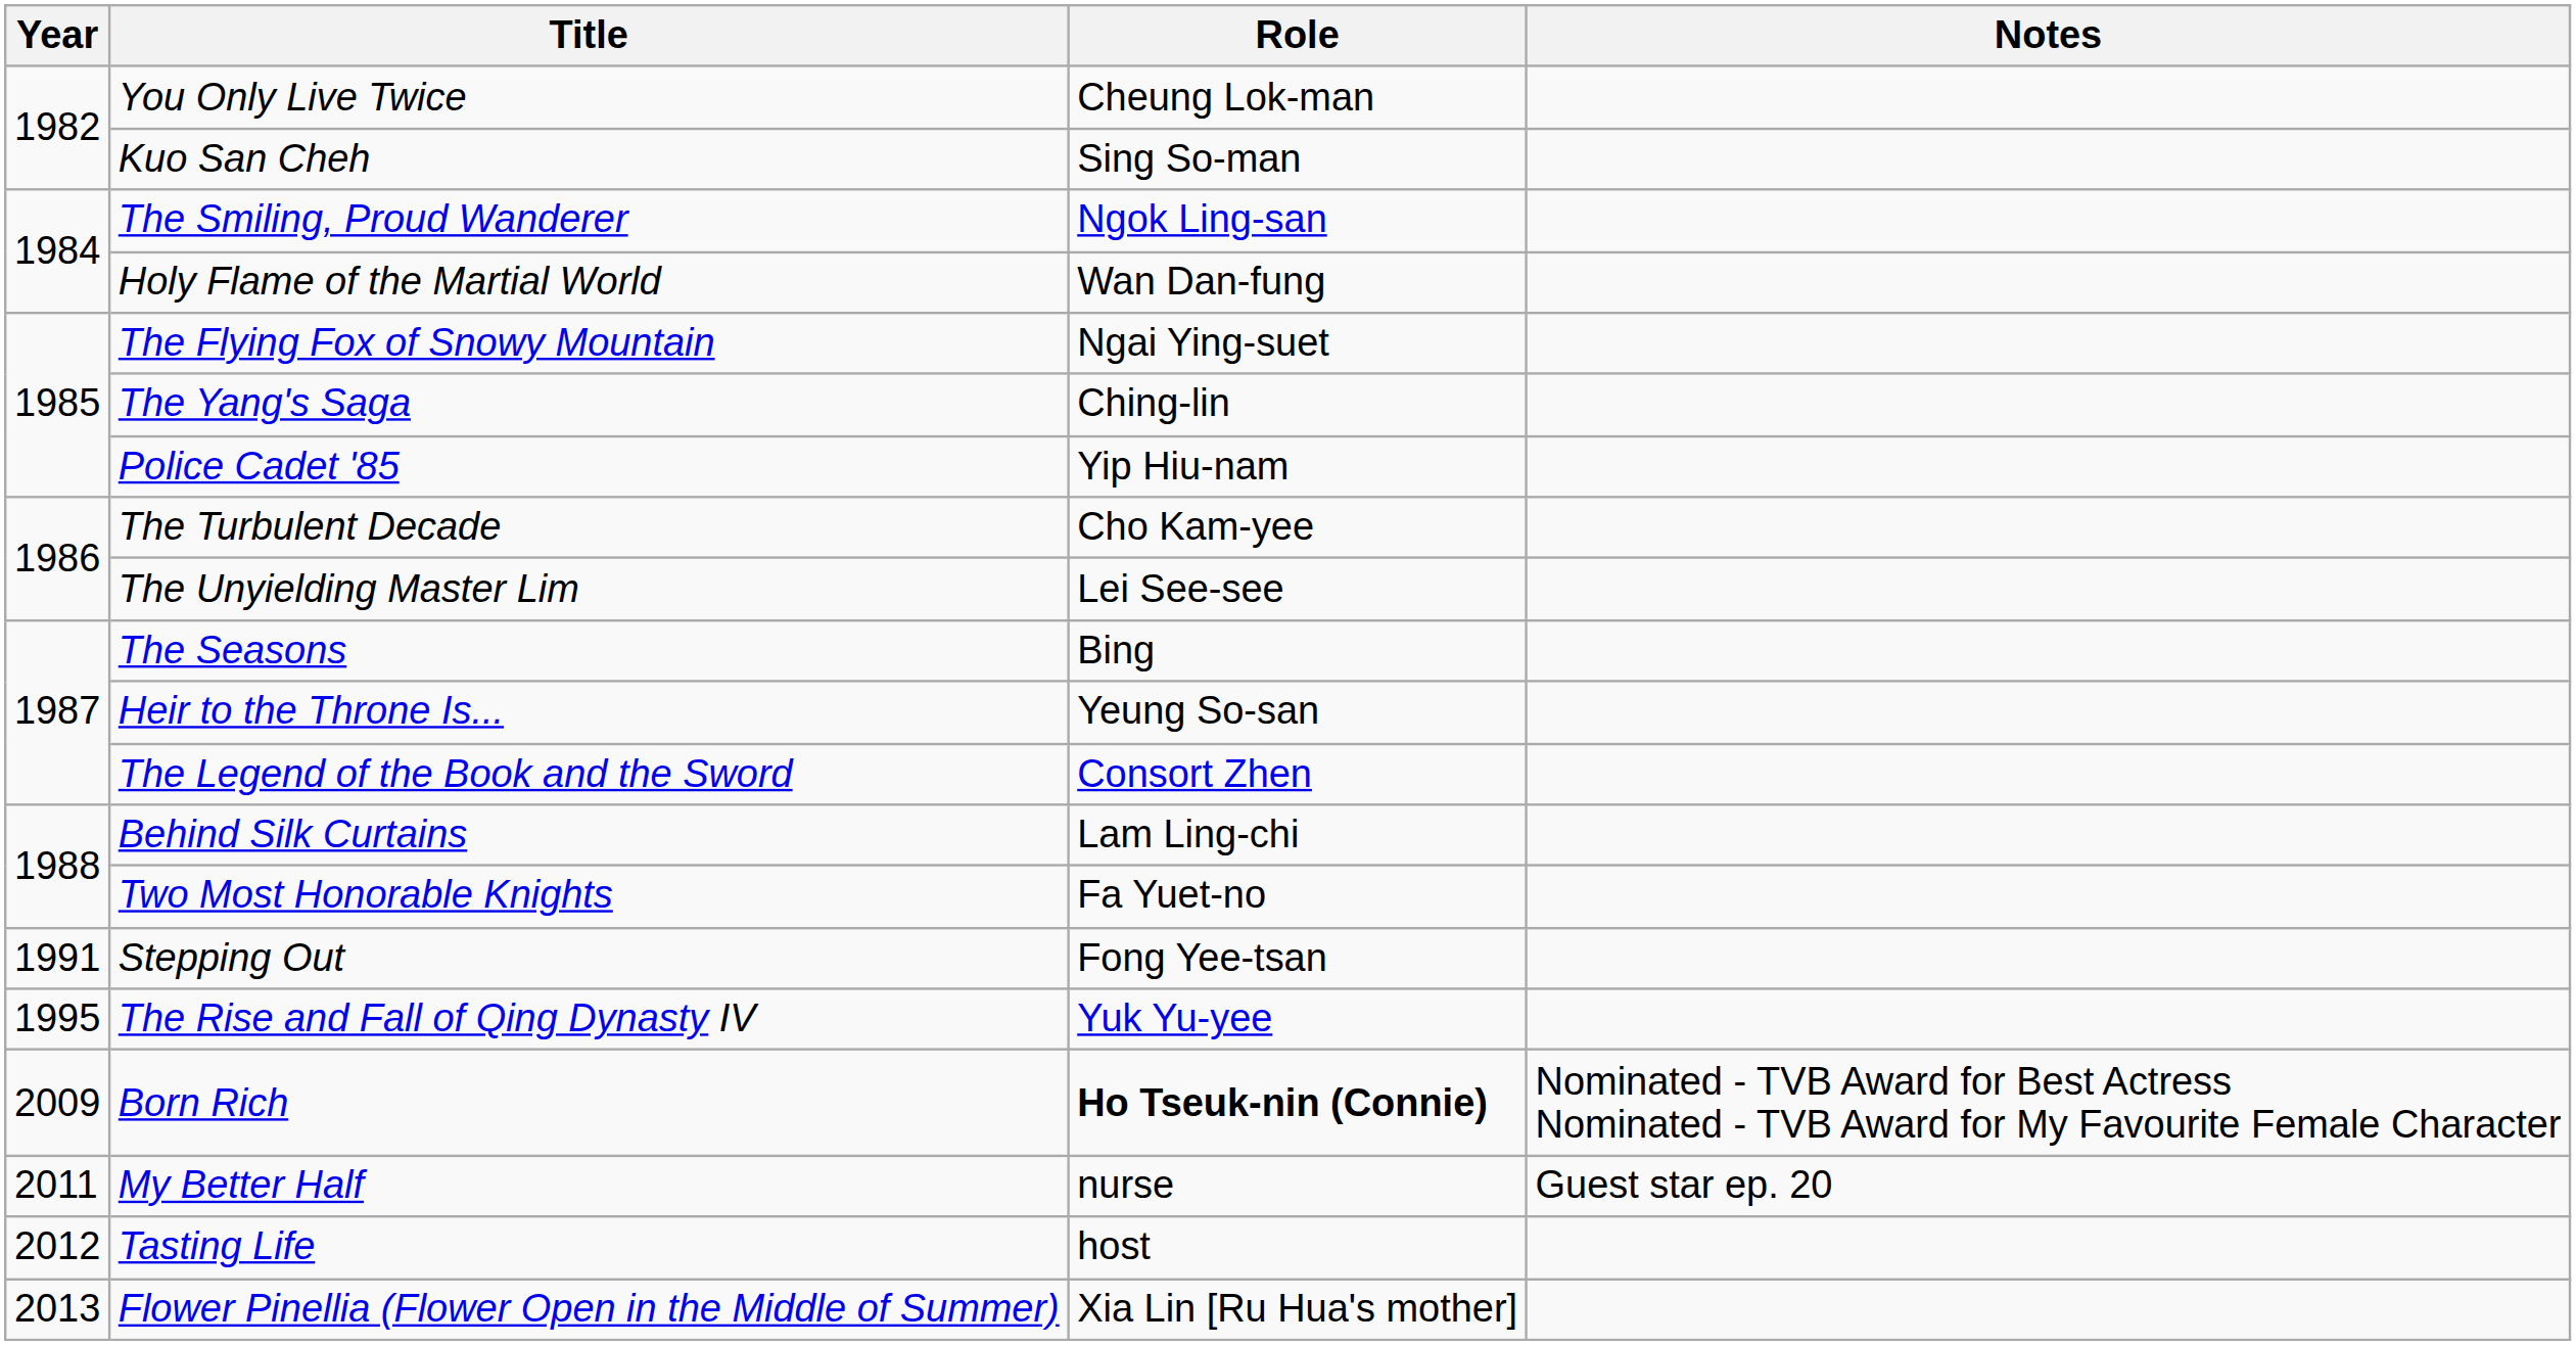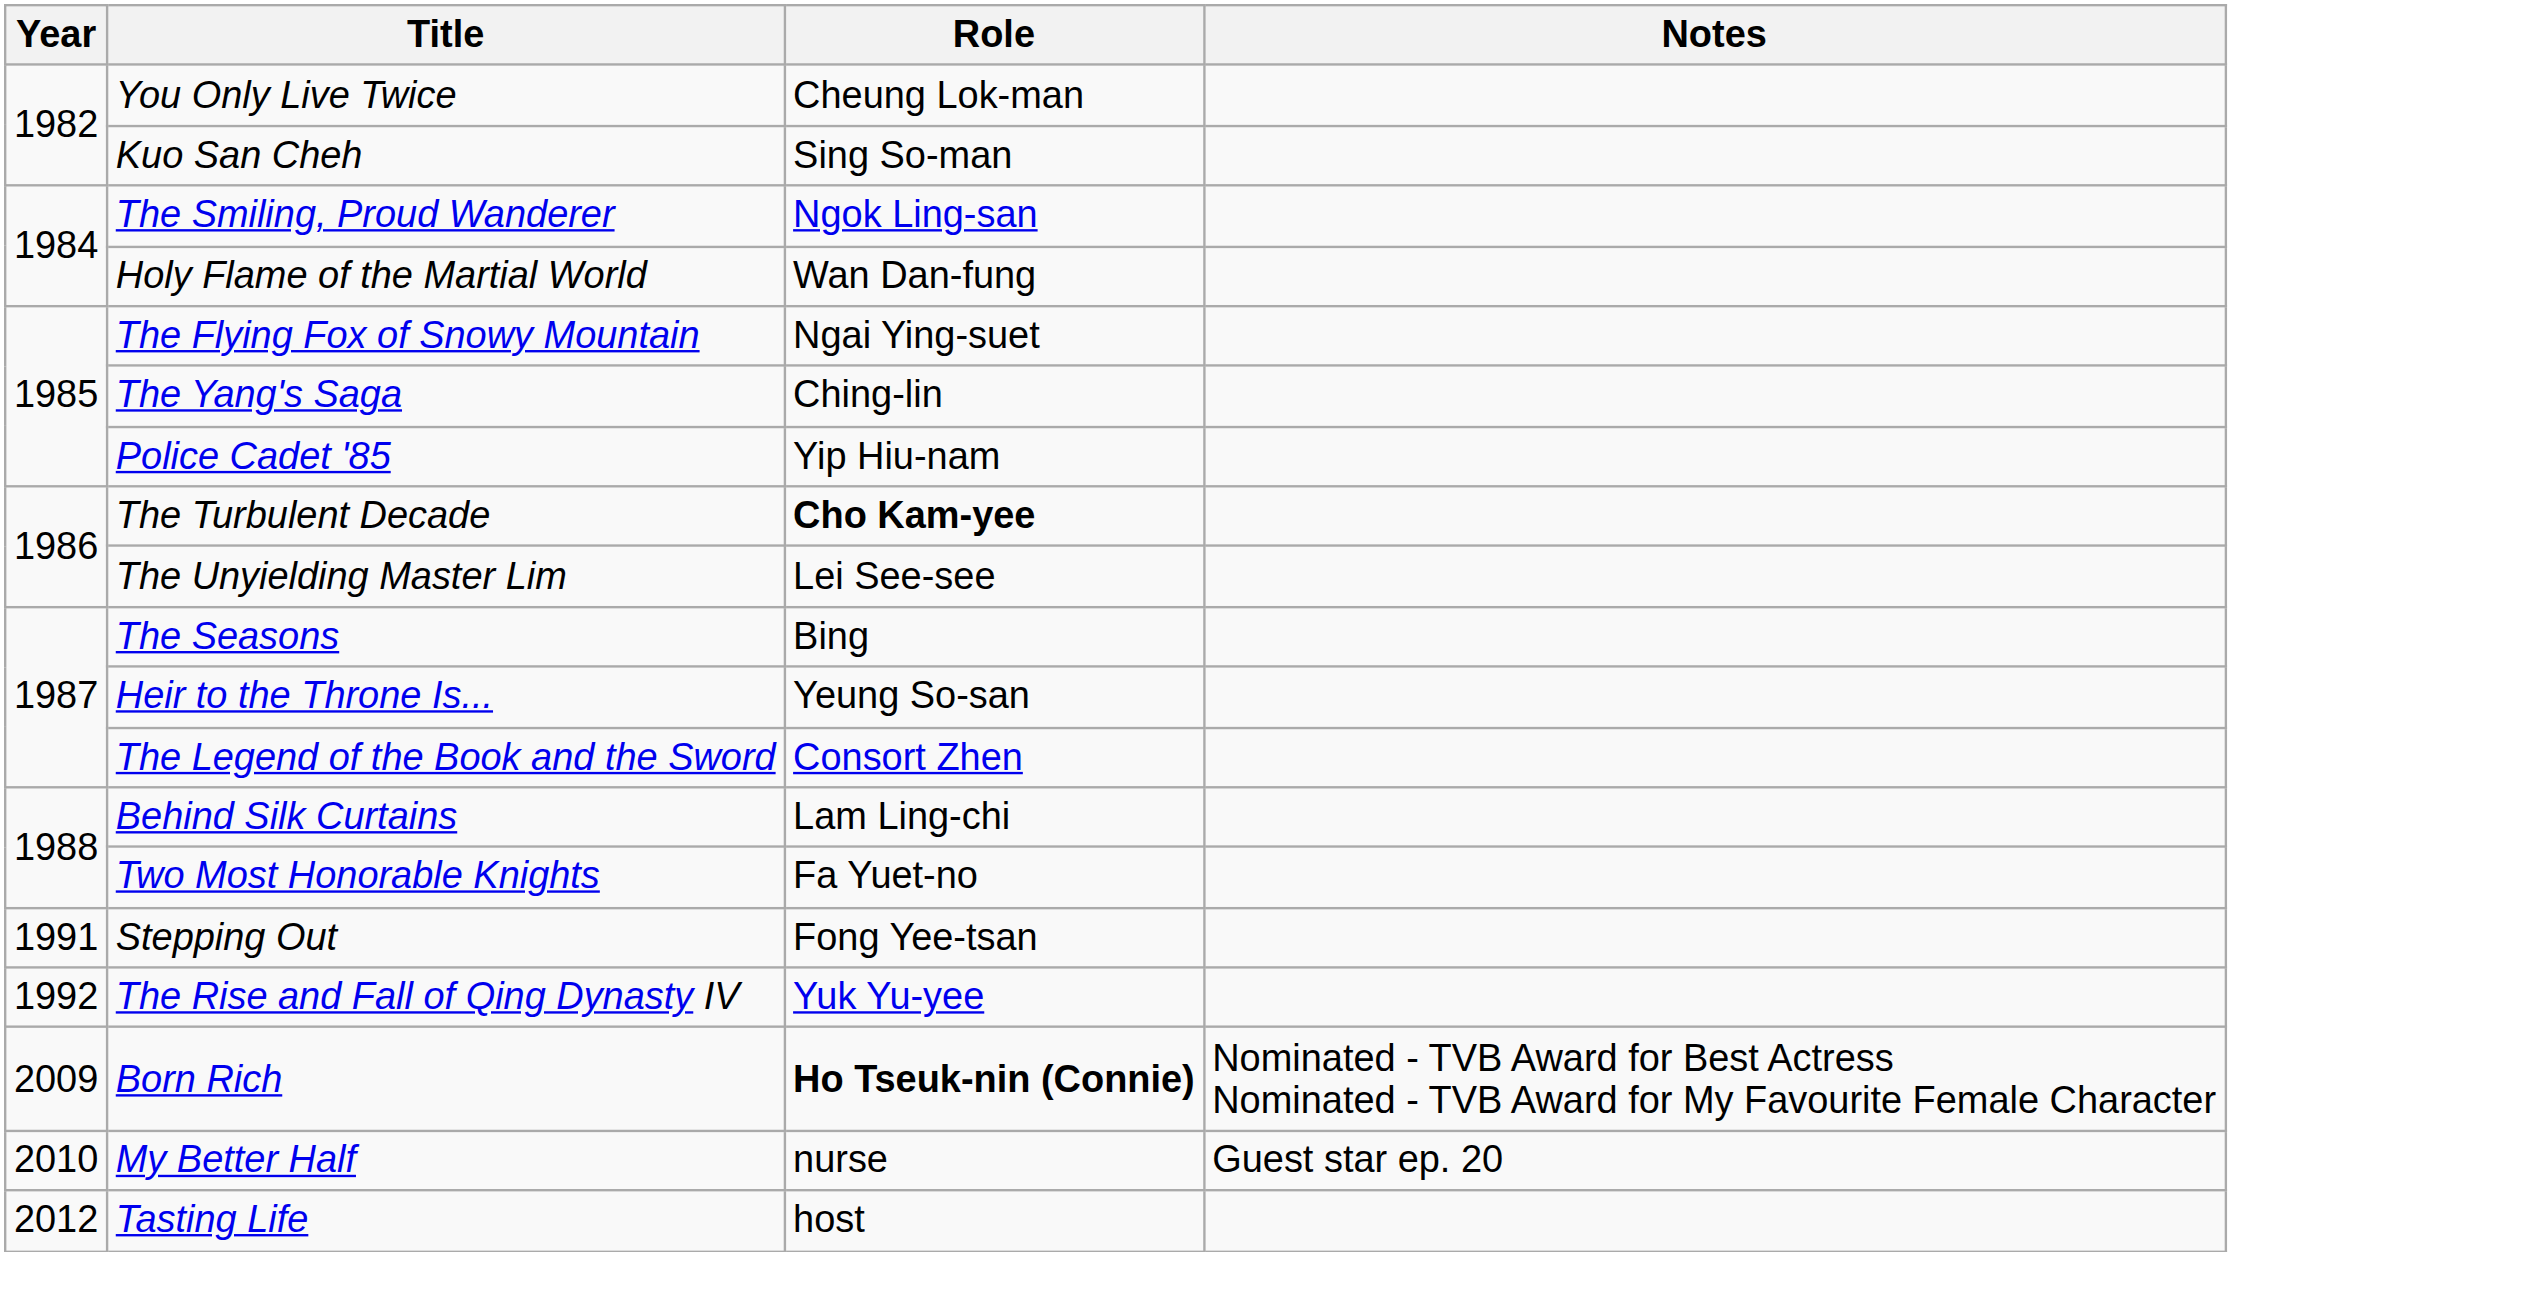The Turbulent Decade | Role: normal -> bold
The Rise and Fall of Qing Dynasty IV | Year: 1995 -> 1992
My Better Half | Year: 2011 -> 2010
- row: 2013 | Flower Pinellia (Flower Open in the Middle of Summer) | Xia Lin [Ru Hua's mother]
